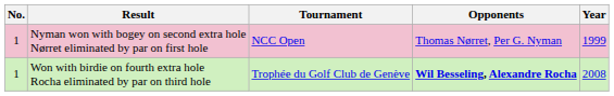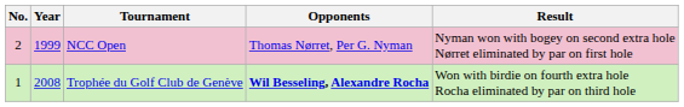columns swapped: Year <-> Result
NCC Open | No.: 1 -> 2
